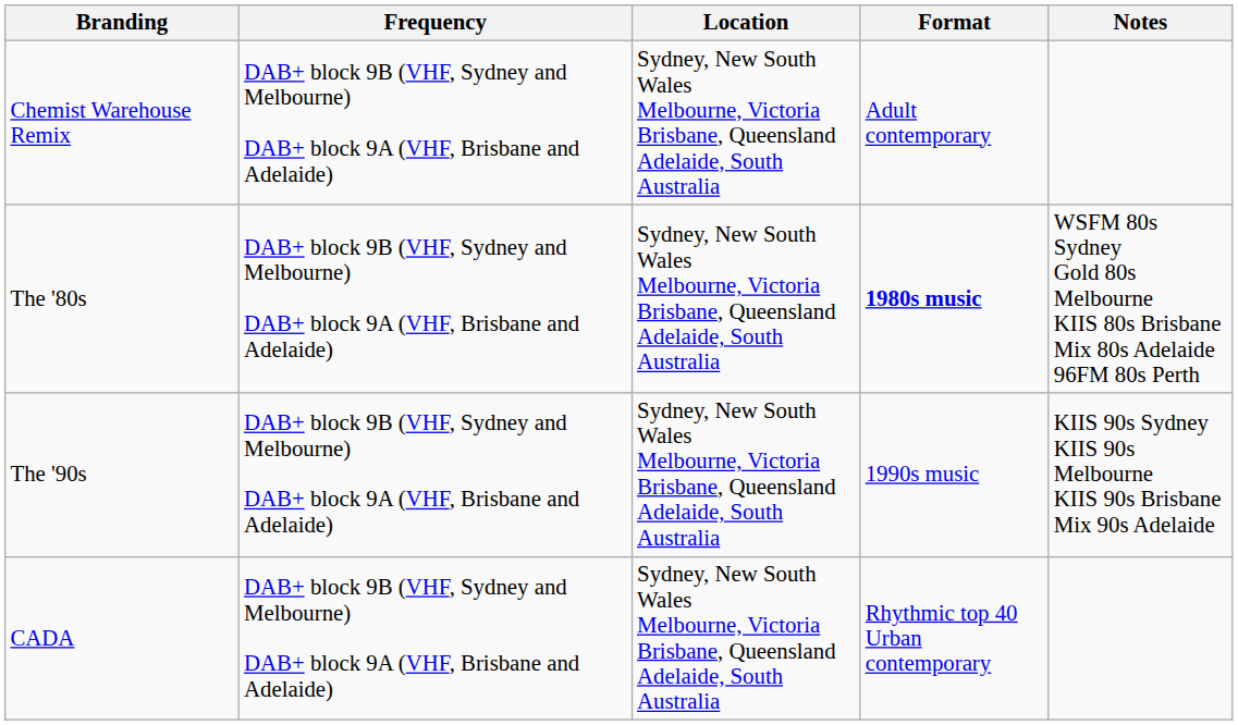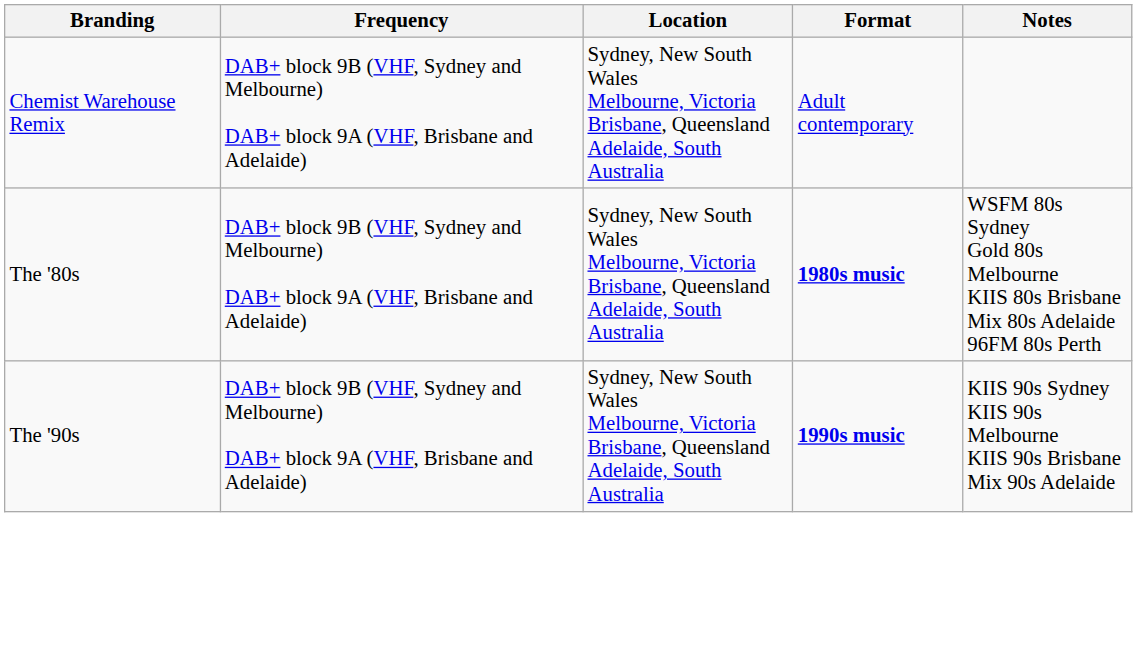The '90s | Format: normal -> bold
- row: CADA | DAB+ block 9B (VHF, Sydney and Melbourne) DAB+ block 9A (VHF, Brisbane and Adelaide) | Sydney, New South Wales Melbourne, Victoria Brisbane, Queensland Adelaide, South Australia | Rhythmic top 40 Urban contemporary
